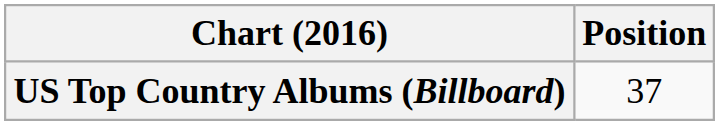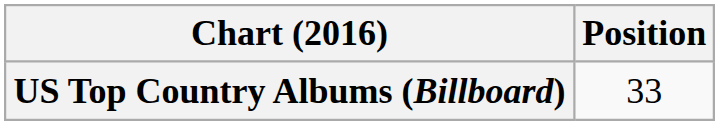US Top Country Albums (Billboard) | Position: 37 -> 33
